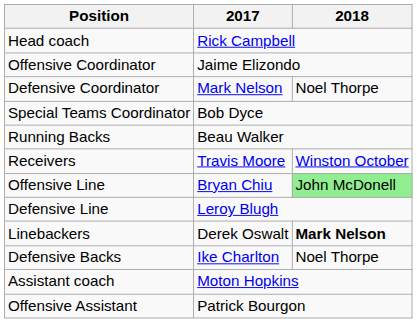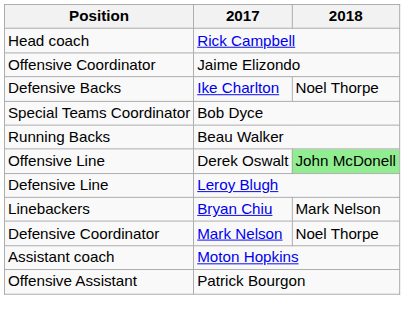rows swapped: Defensive Coordinator <-> Defensive Backs
- row: Receivers | Travis Moore | Winston October
Offensive Line | 2017: Bryan Chiu -> Derek Oswalt
Linebackers | 2017: Derek Oswalt -> Bryan Chiu
Linebackers | 2018: bold -> normal
